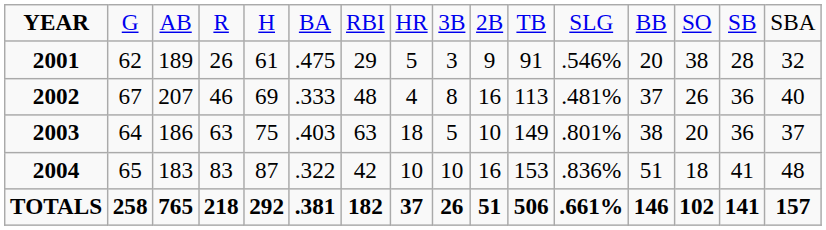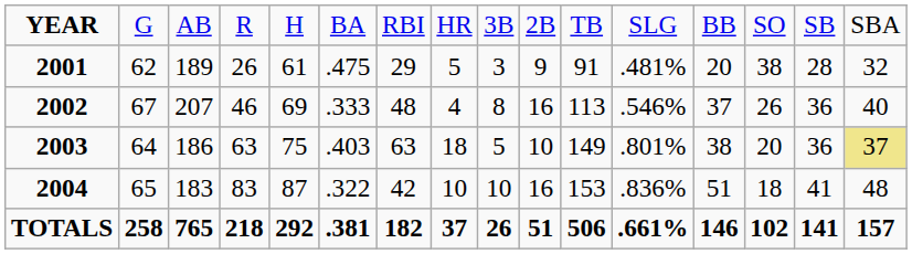2001 | column 12: .546% -> .481%
2002 | column 12: .481% -> .546%
2003 | column 16: no background -> khaki background
